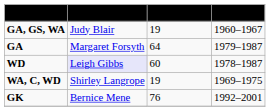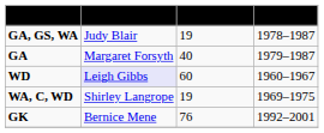GA, GS, WA | Years: 1960–1967 -> 1978–1987
GA | Appearances: 64 -> 40
WD | Years: 1978–1987 -> 1960–1967
